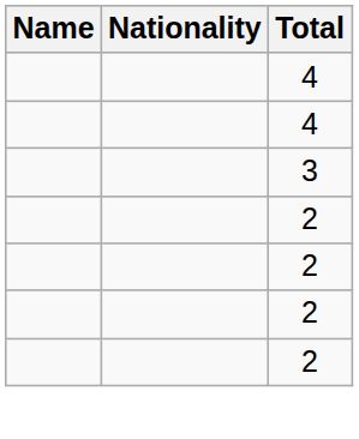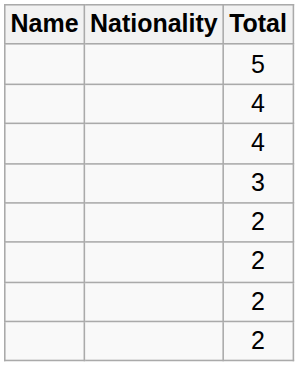+ row: 5
